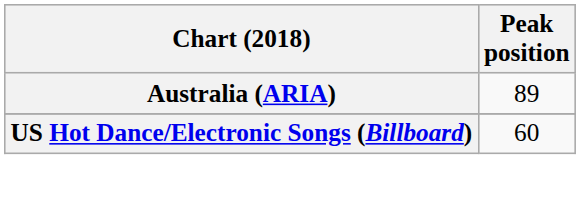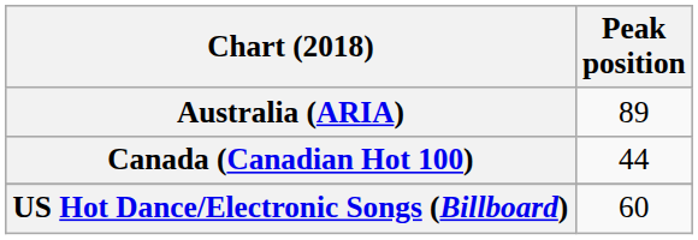+ row: Canada (Canadian Hot 100) | 44
